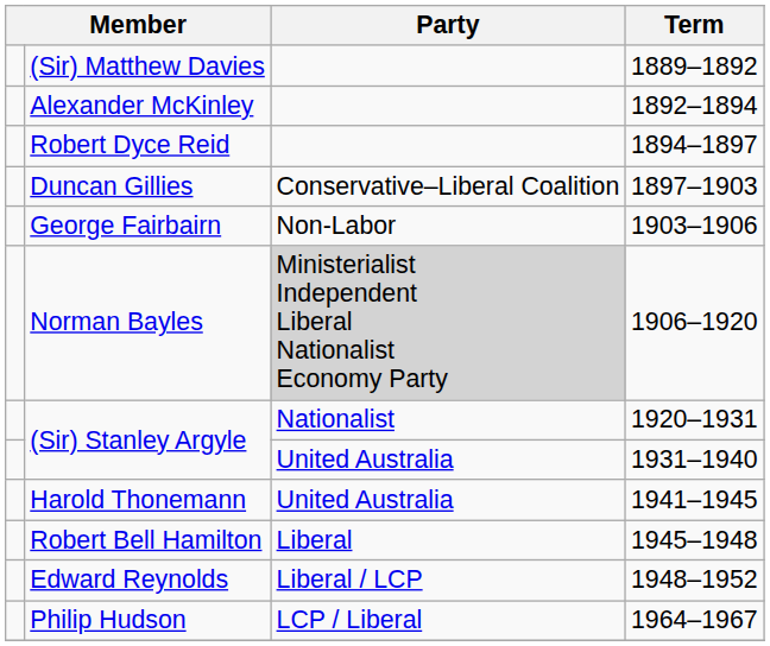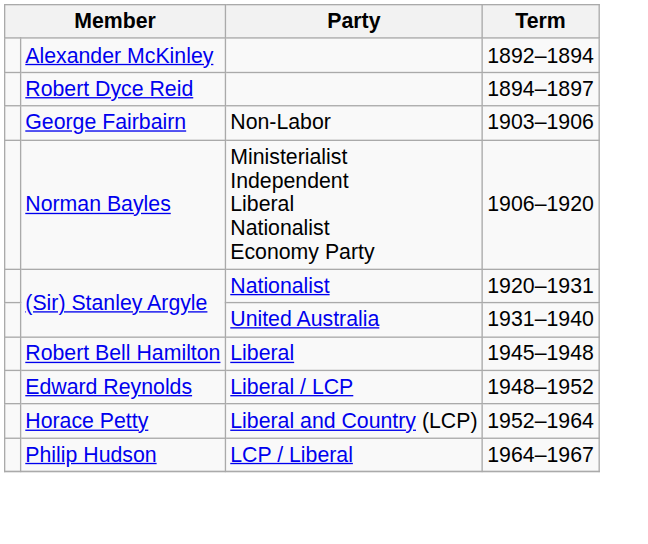- row: (Sir) Matthew Davies | 1889–1892
- row: Duncan Gillies | Conservative–Liberal Coalition | 1897–1903
Norman Bayles | Party: lightgrey background -> no background
- row: Harold Thonemann | United Australia | 1941–1945
+ row: Horace Petty | Liberal and Country (LCP) | 1952–1964
